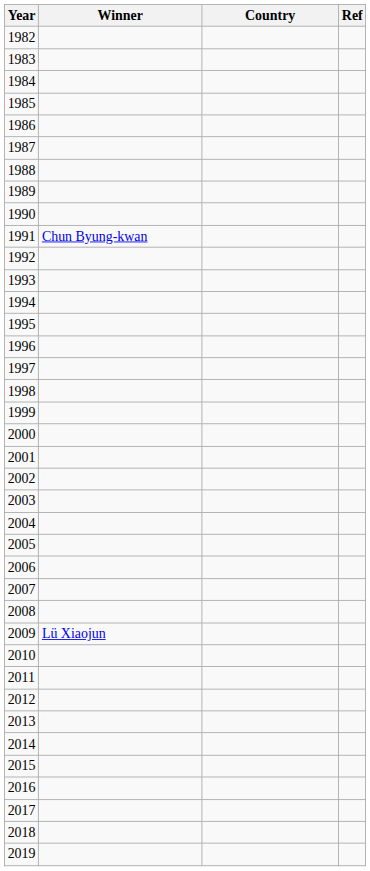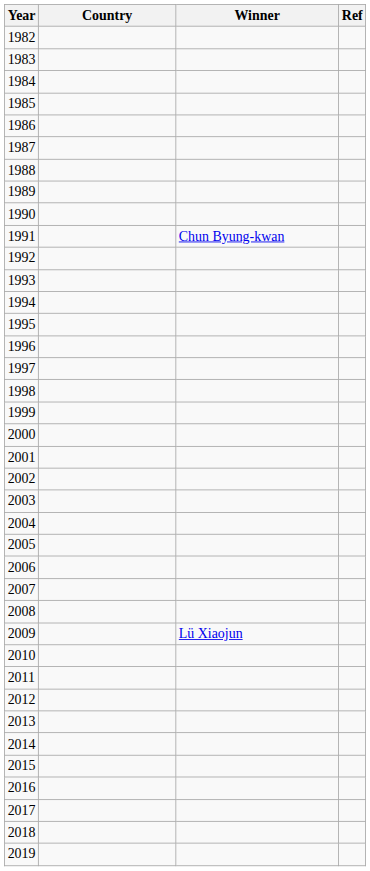columns swapped: Winner <-> Country
